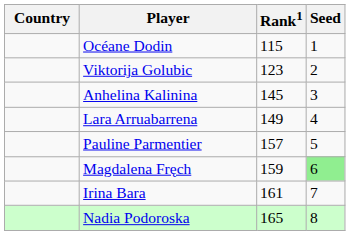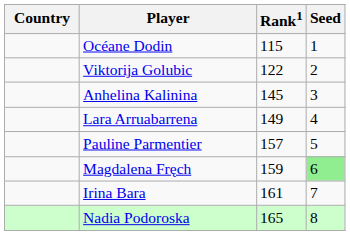Viktorija Golubic | Rank1: 123 -> 122
